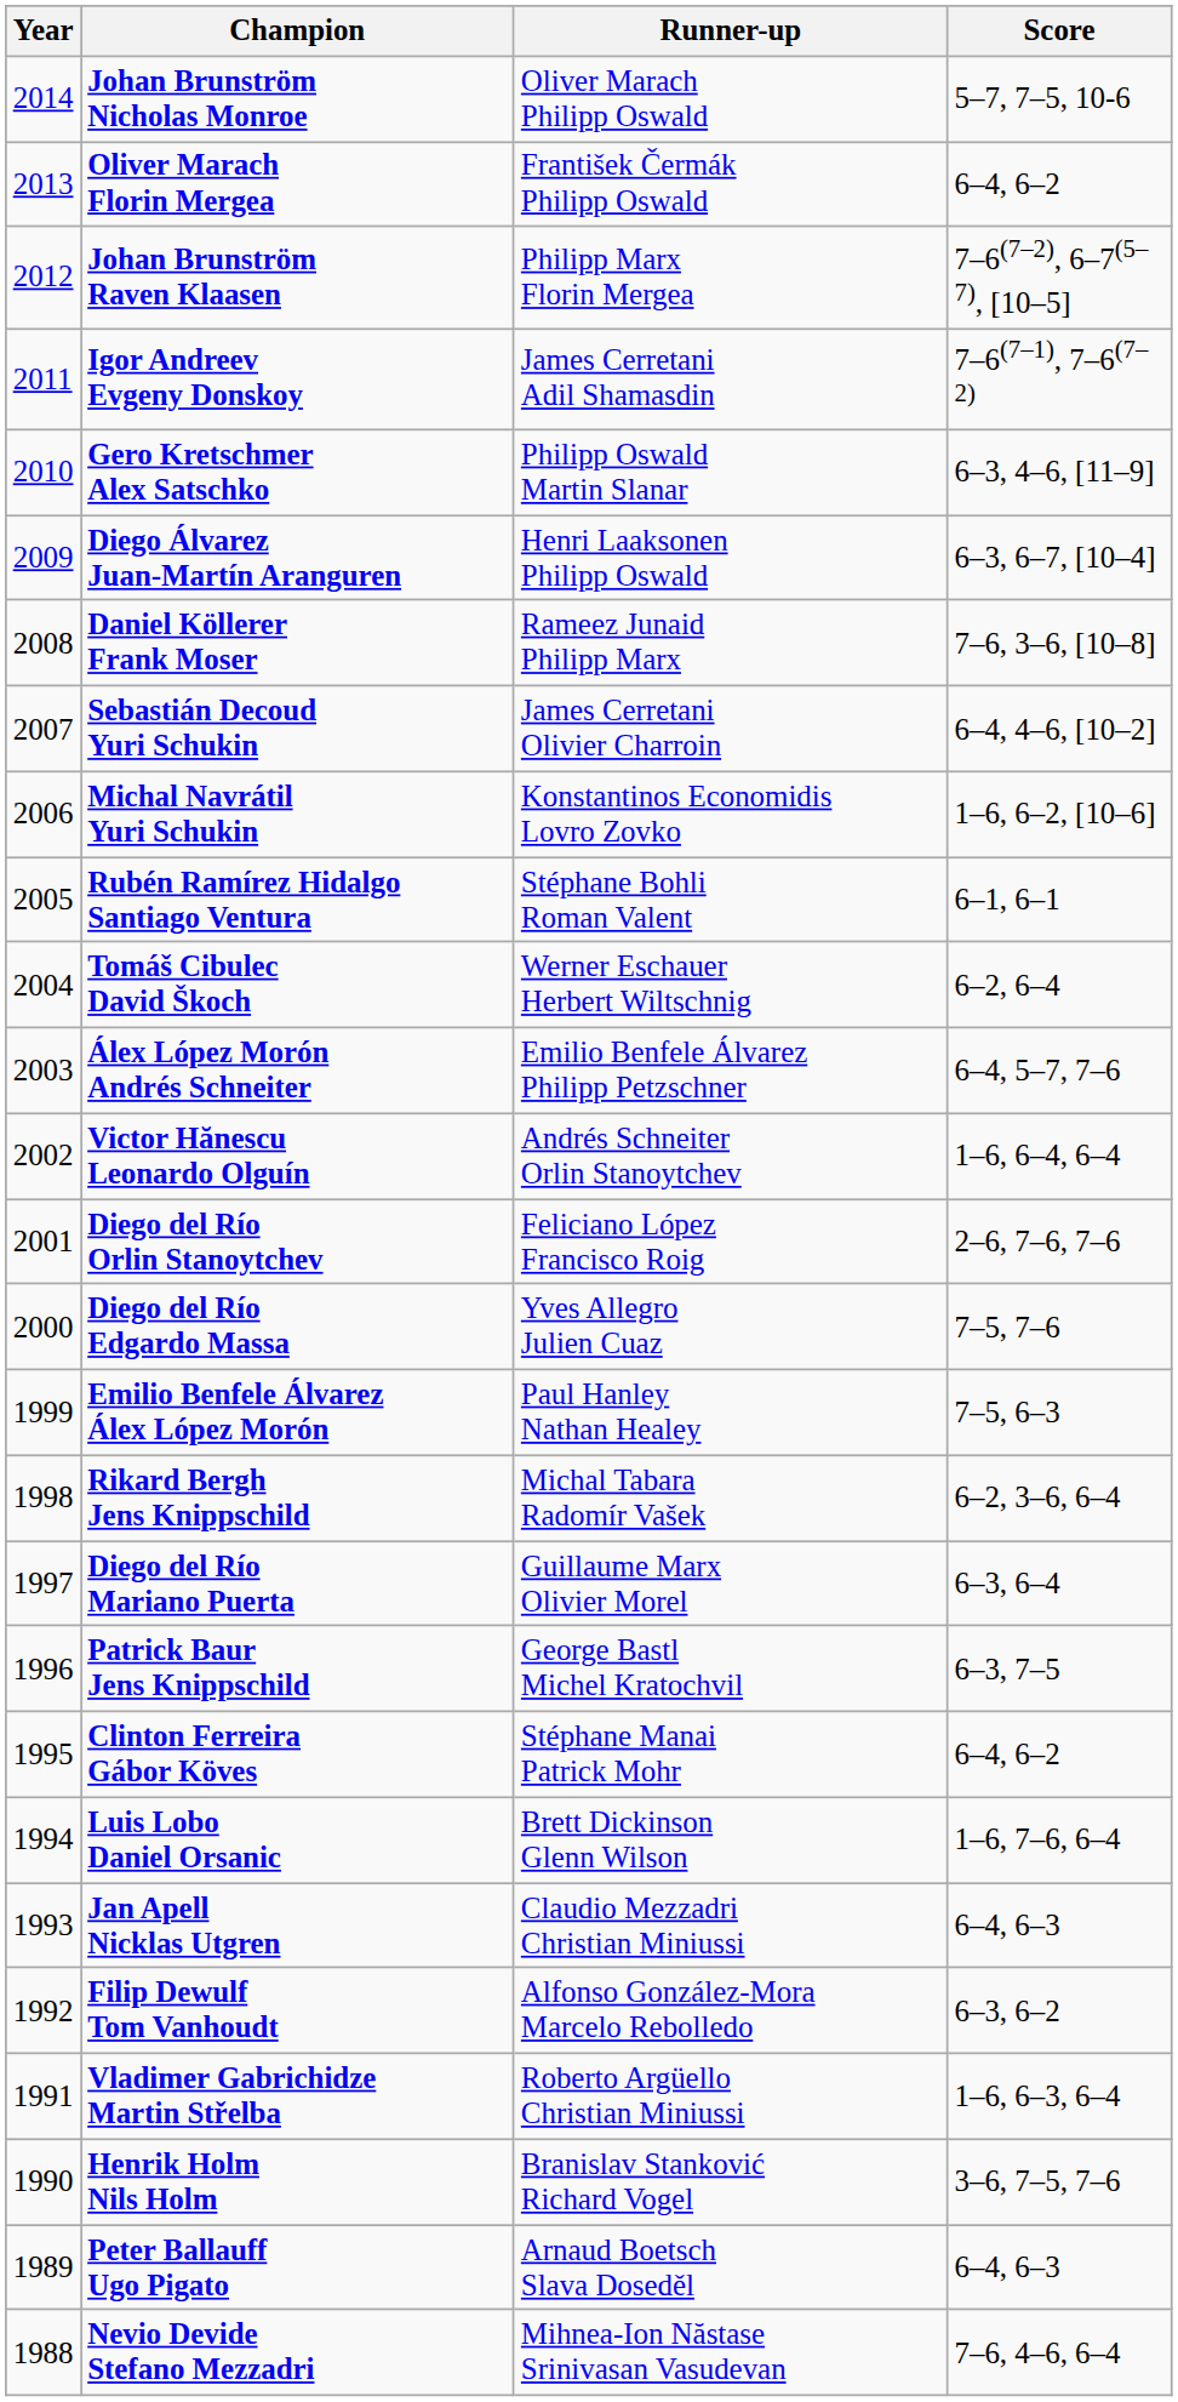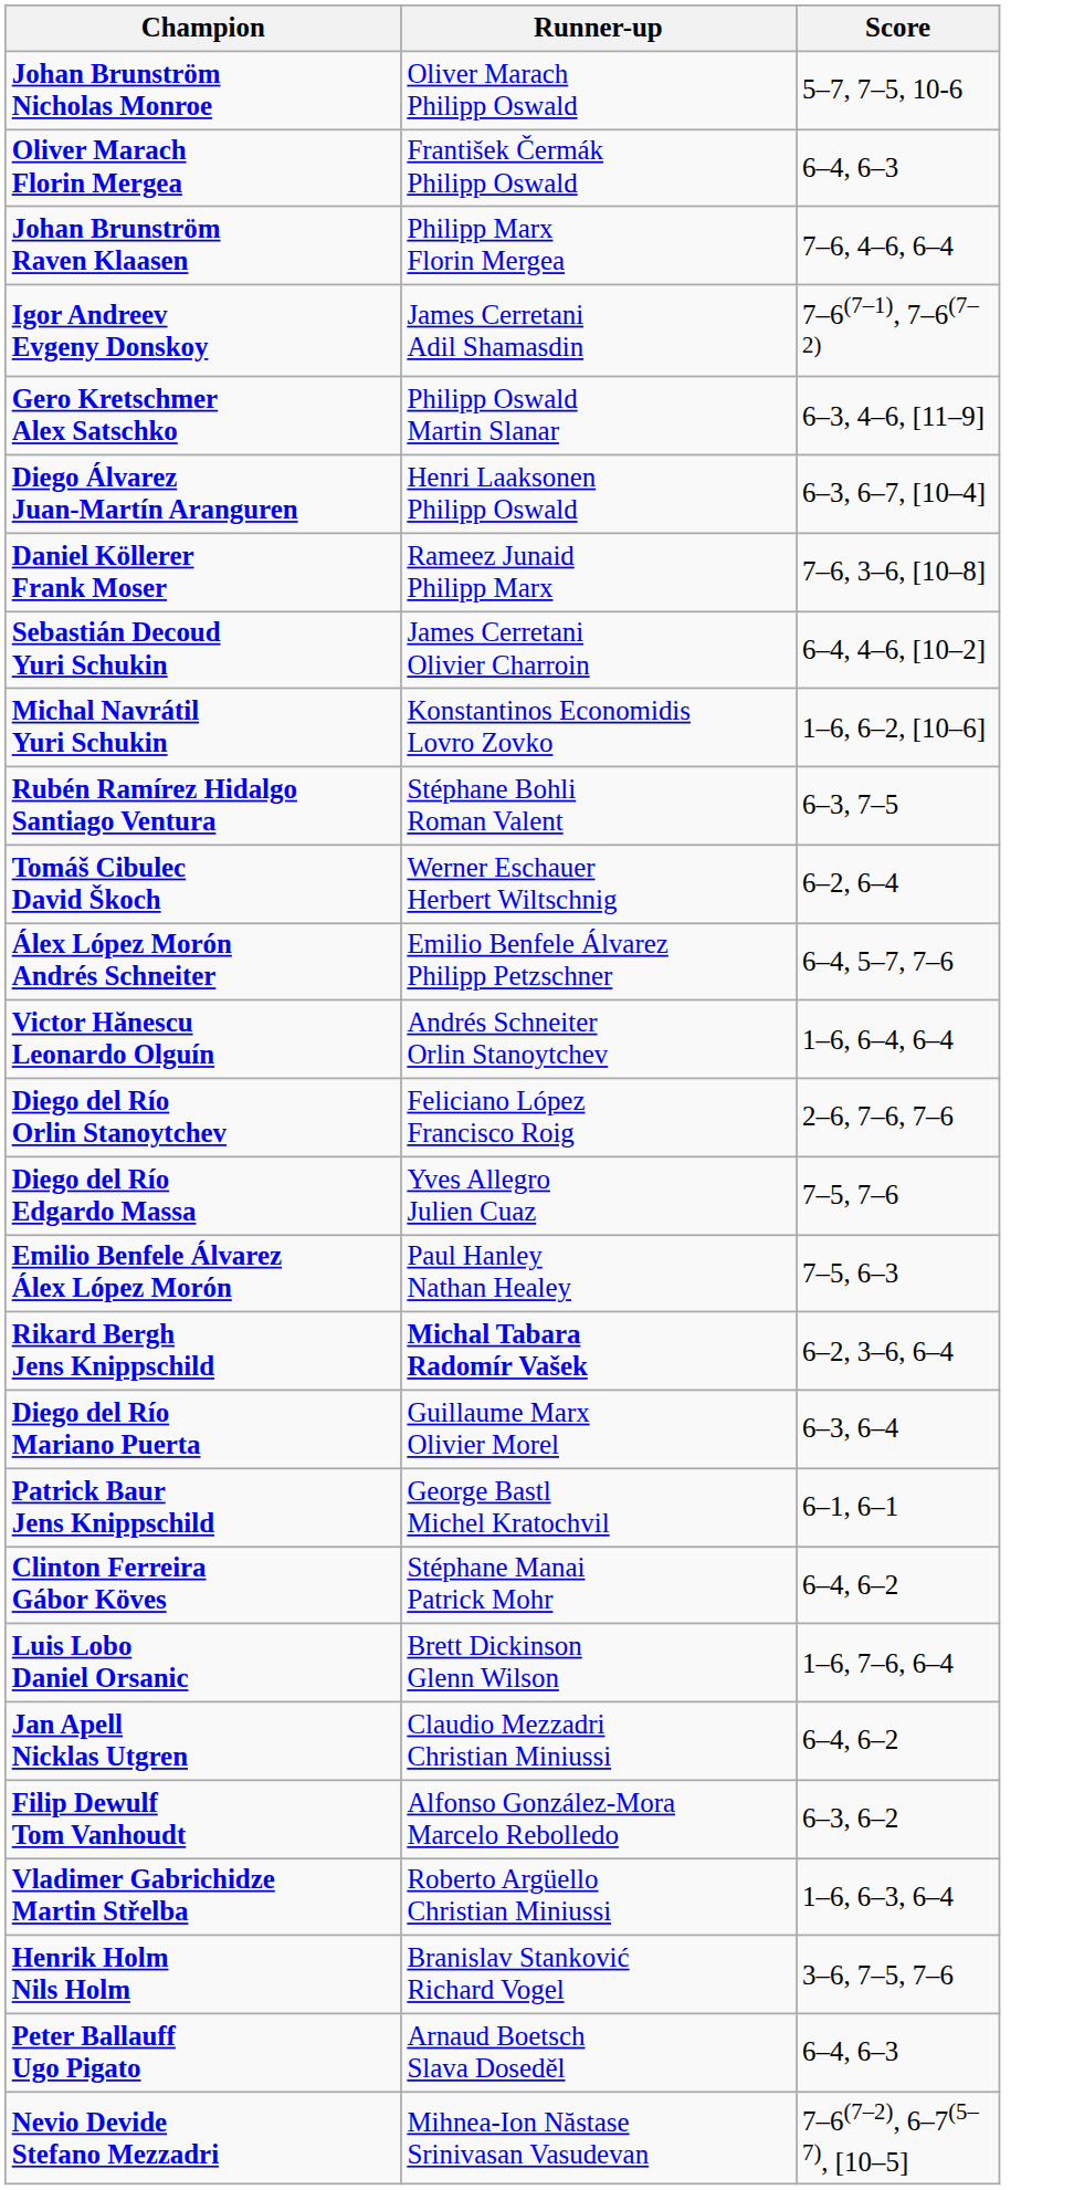- column: Year | 2014 | 2013 | 2012 | 2011 | 2010 | 2009 | 2008 | 2007 | 2006 | 2005 | 2004 | 2003 | 2002 | 2001 | 2000 | 1999 | 1998 | 1997 | 1996 | 1995 | 1994 | 1993 | 1992 | 1991 | 1990 | 1989 | 1988
Oliver Marach Florin Mergea | Score: 6–4, 6–2 -> 6–4, 6–3
Johan Brunström Raven Klaasen | Score: 7–6(7–2), 6–7(5–7), [10–5] -> 7–6, 4–6, 6–4
Rubén Ramírez Hidalgo Santiago Ventura | Score: 6–1, 6–1 -> 6–3, 7–5
Rikard Bergh Jens Knippschild | Runner-up: normal -> bold
Patrick Baur Jens Knippschild | Score: 6–3, 7–5 -> 6–1, 6–1
Jan Apell Nicklas Utgren | Score: 6–4, 6–3 -> 6–4, 6–2
Nevio Devide Stefano Mezzadri | Score: 7–6, 4–6, 6–4 -> 7–6(7–2), 6–7(5–7), [10–5]
